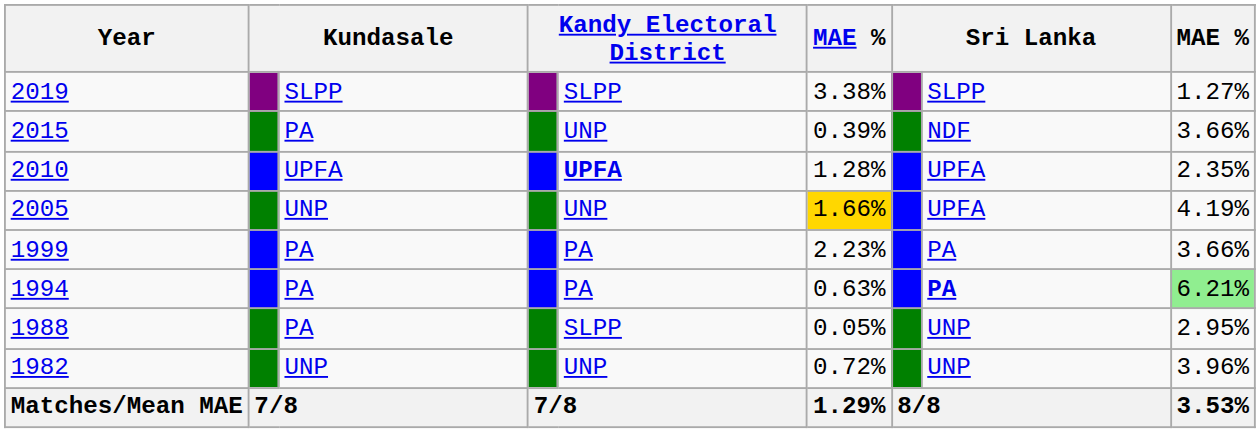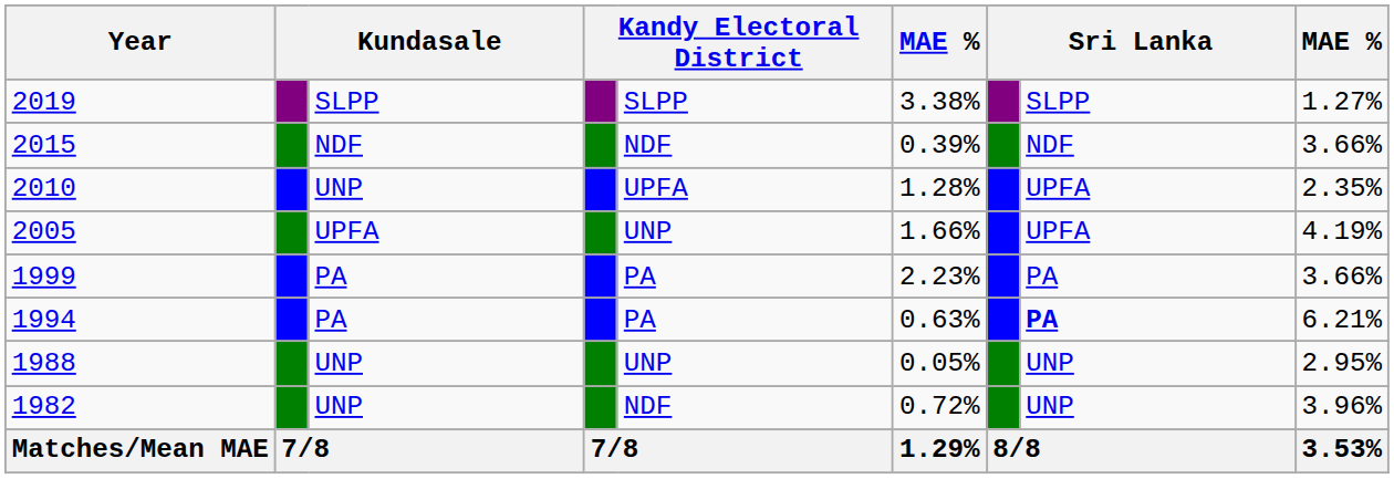2015 | column 3: PA -> NDF
2015 | column 5: UNP -> NDF
2010 | column 3: UPFA -> UNP
2010 | column 5: bold -> normal
2005 | column 3: UNP -> UPFA
2005 | column 6: gold background -> no background
1994 | column 9: lightgreen background -> no background
1988 | column 3: PA -> UNP
1988 | column 5: SLPP -> UNP
1982 | column 5: UNP -> NDF
